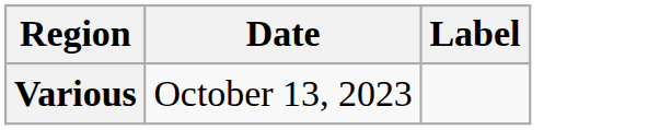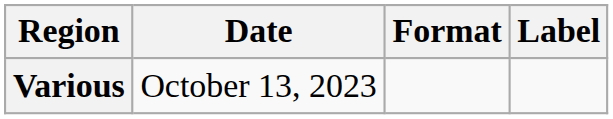+ column: Format
